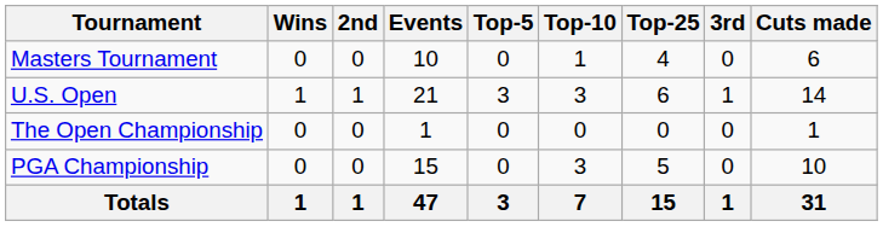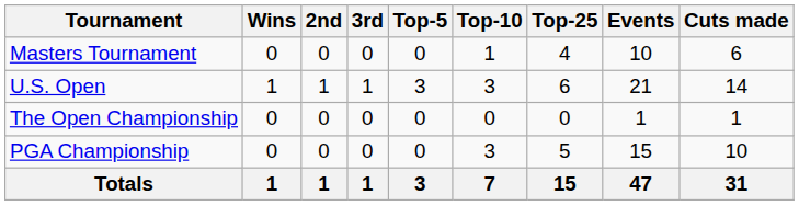columns swapped: 3rd <-> Events
